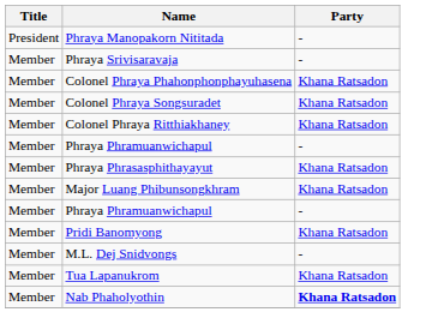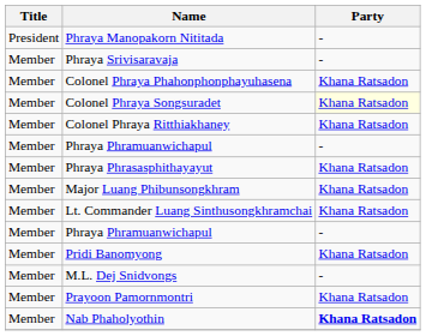Colonel Phraya Songsuradet | Party: no background -> lightyellow background
+ row: Member | Lt. Commander Luang Sinthusongkhramchai | Khana Ratsadon
- row: Member | Tua Lapanukrom | Khana Ratsadon
+ row: Member | Prayoon Pamornmontri | Khana Ratsadon
